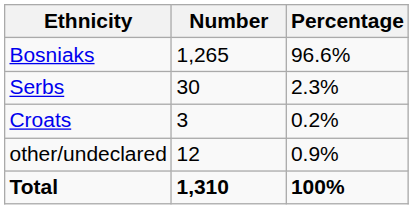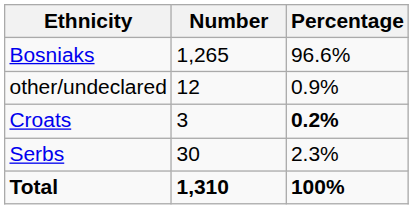rows swapped: Serbs <-> other/undeclared
Croats | Percentage: normal -> bold
